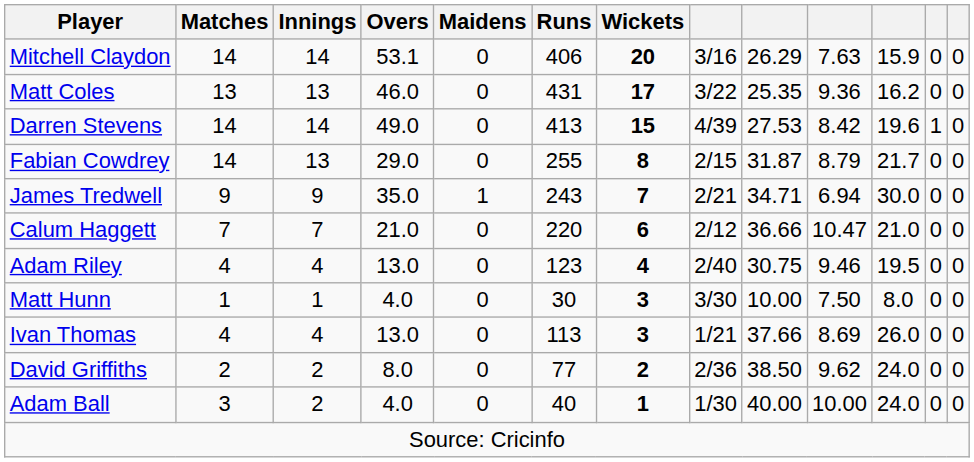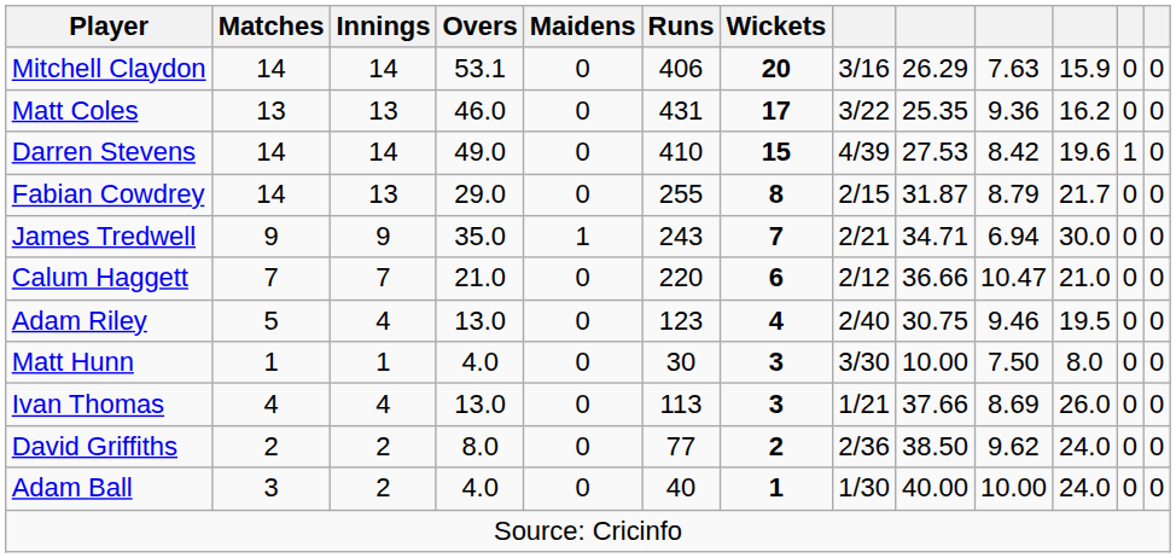Darren Stevens | Runs: 413 -> 410
Adam Riley | Matches: 4 -> 5
